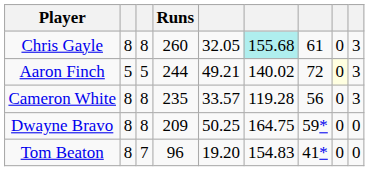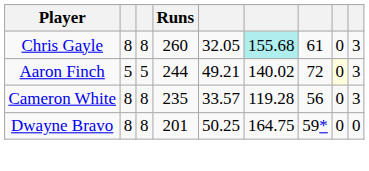Dwayne Bravo | Runs: 209 -> 201
- row: Tom Beaton | 8 | 7 | 96 | 19.20 | 154.83 | 41* | 0 | 0
